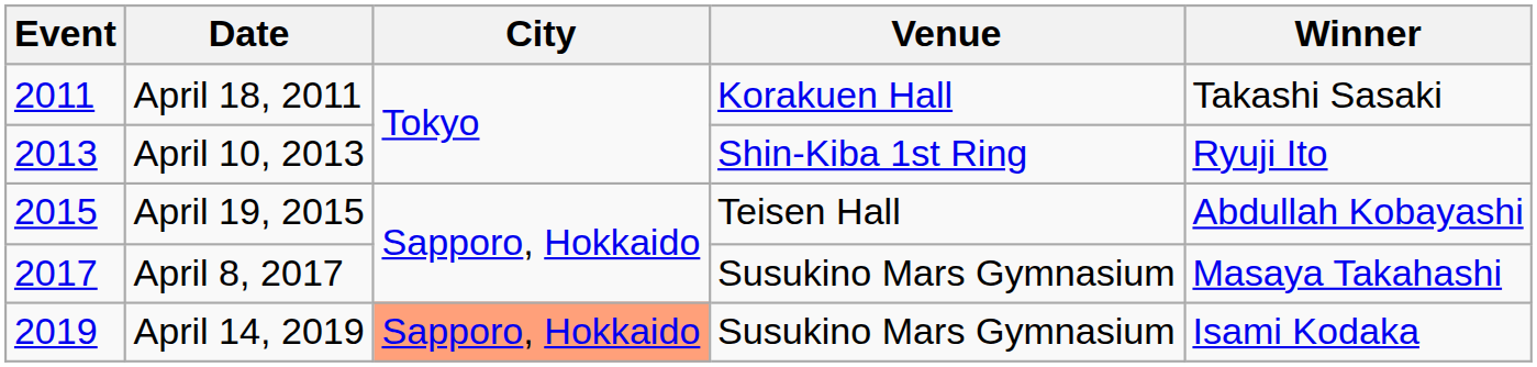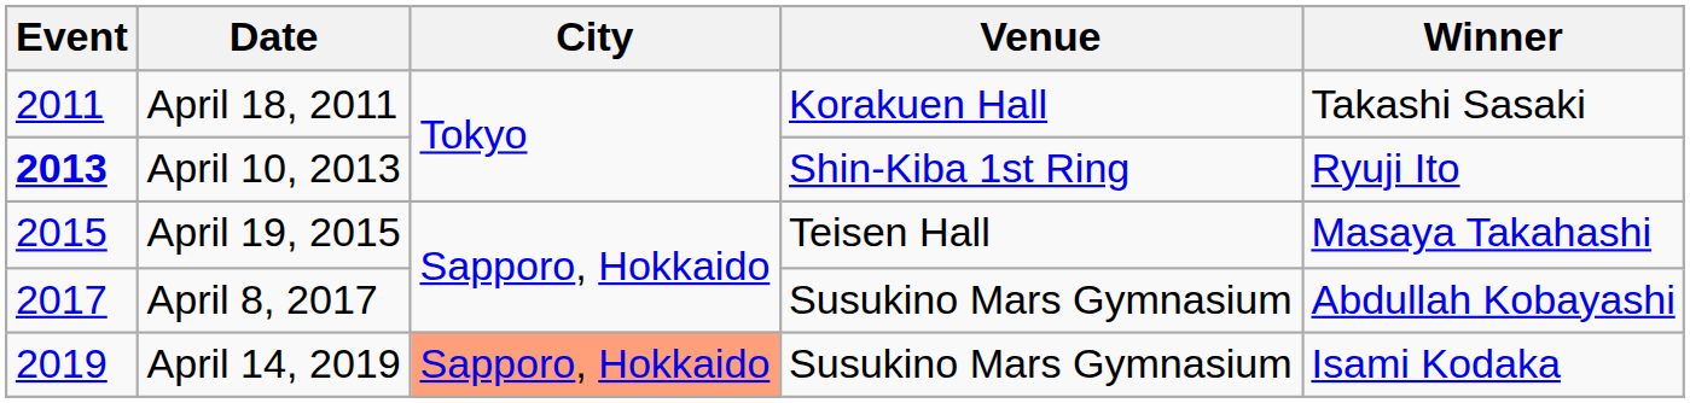April 10, 2013 | Event: normal -> bold
April 19, 2015 | Winner: Abdullah Kobayashi -> Masaya Takahashi
April 8, 2017 | Winner: Masaya Takahashi -> Abdullah Kobayashi
